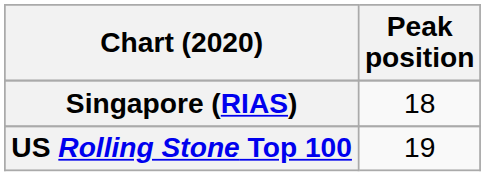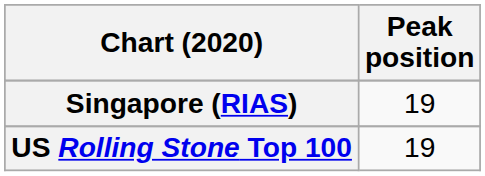Singapore (RIAS) | Peak position: 18 -> 19
